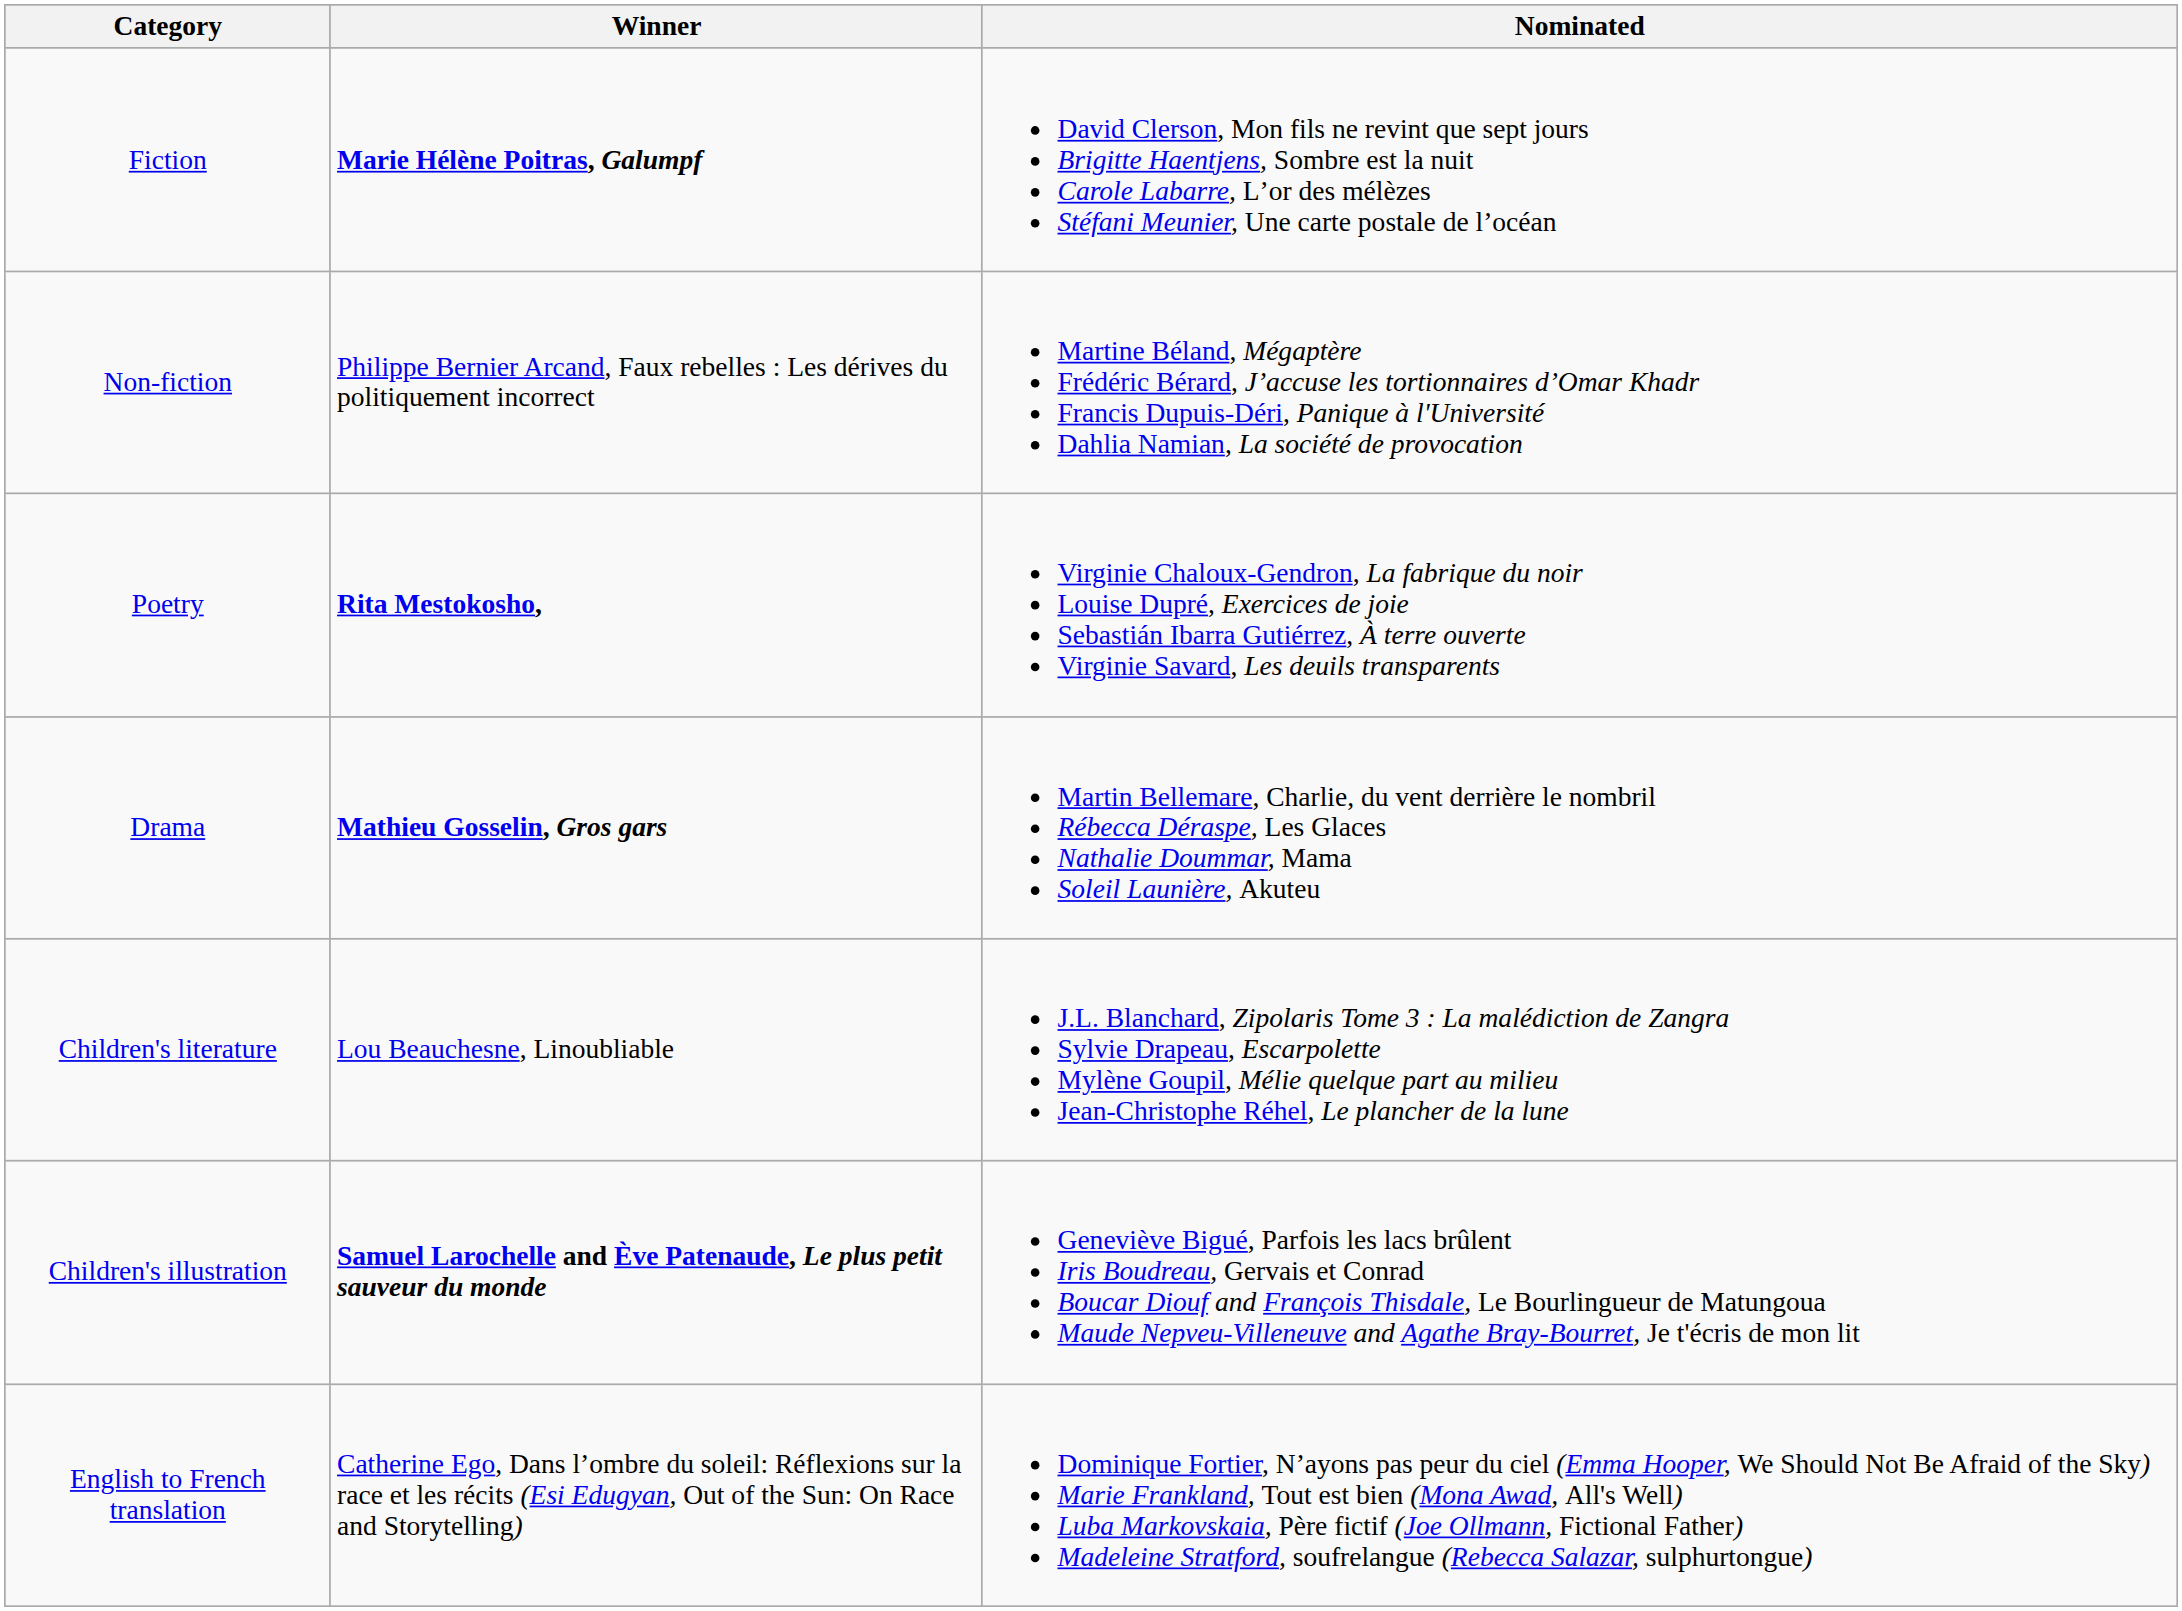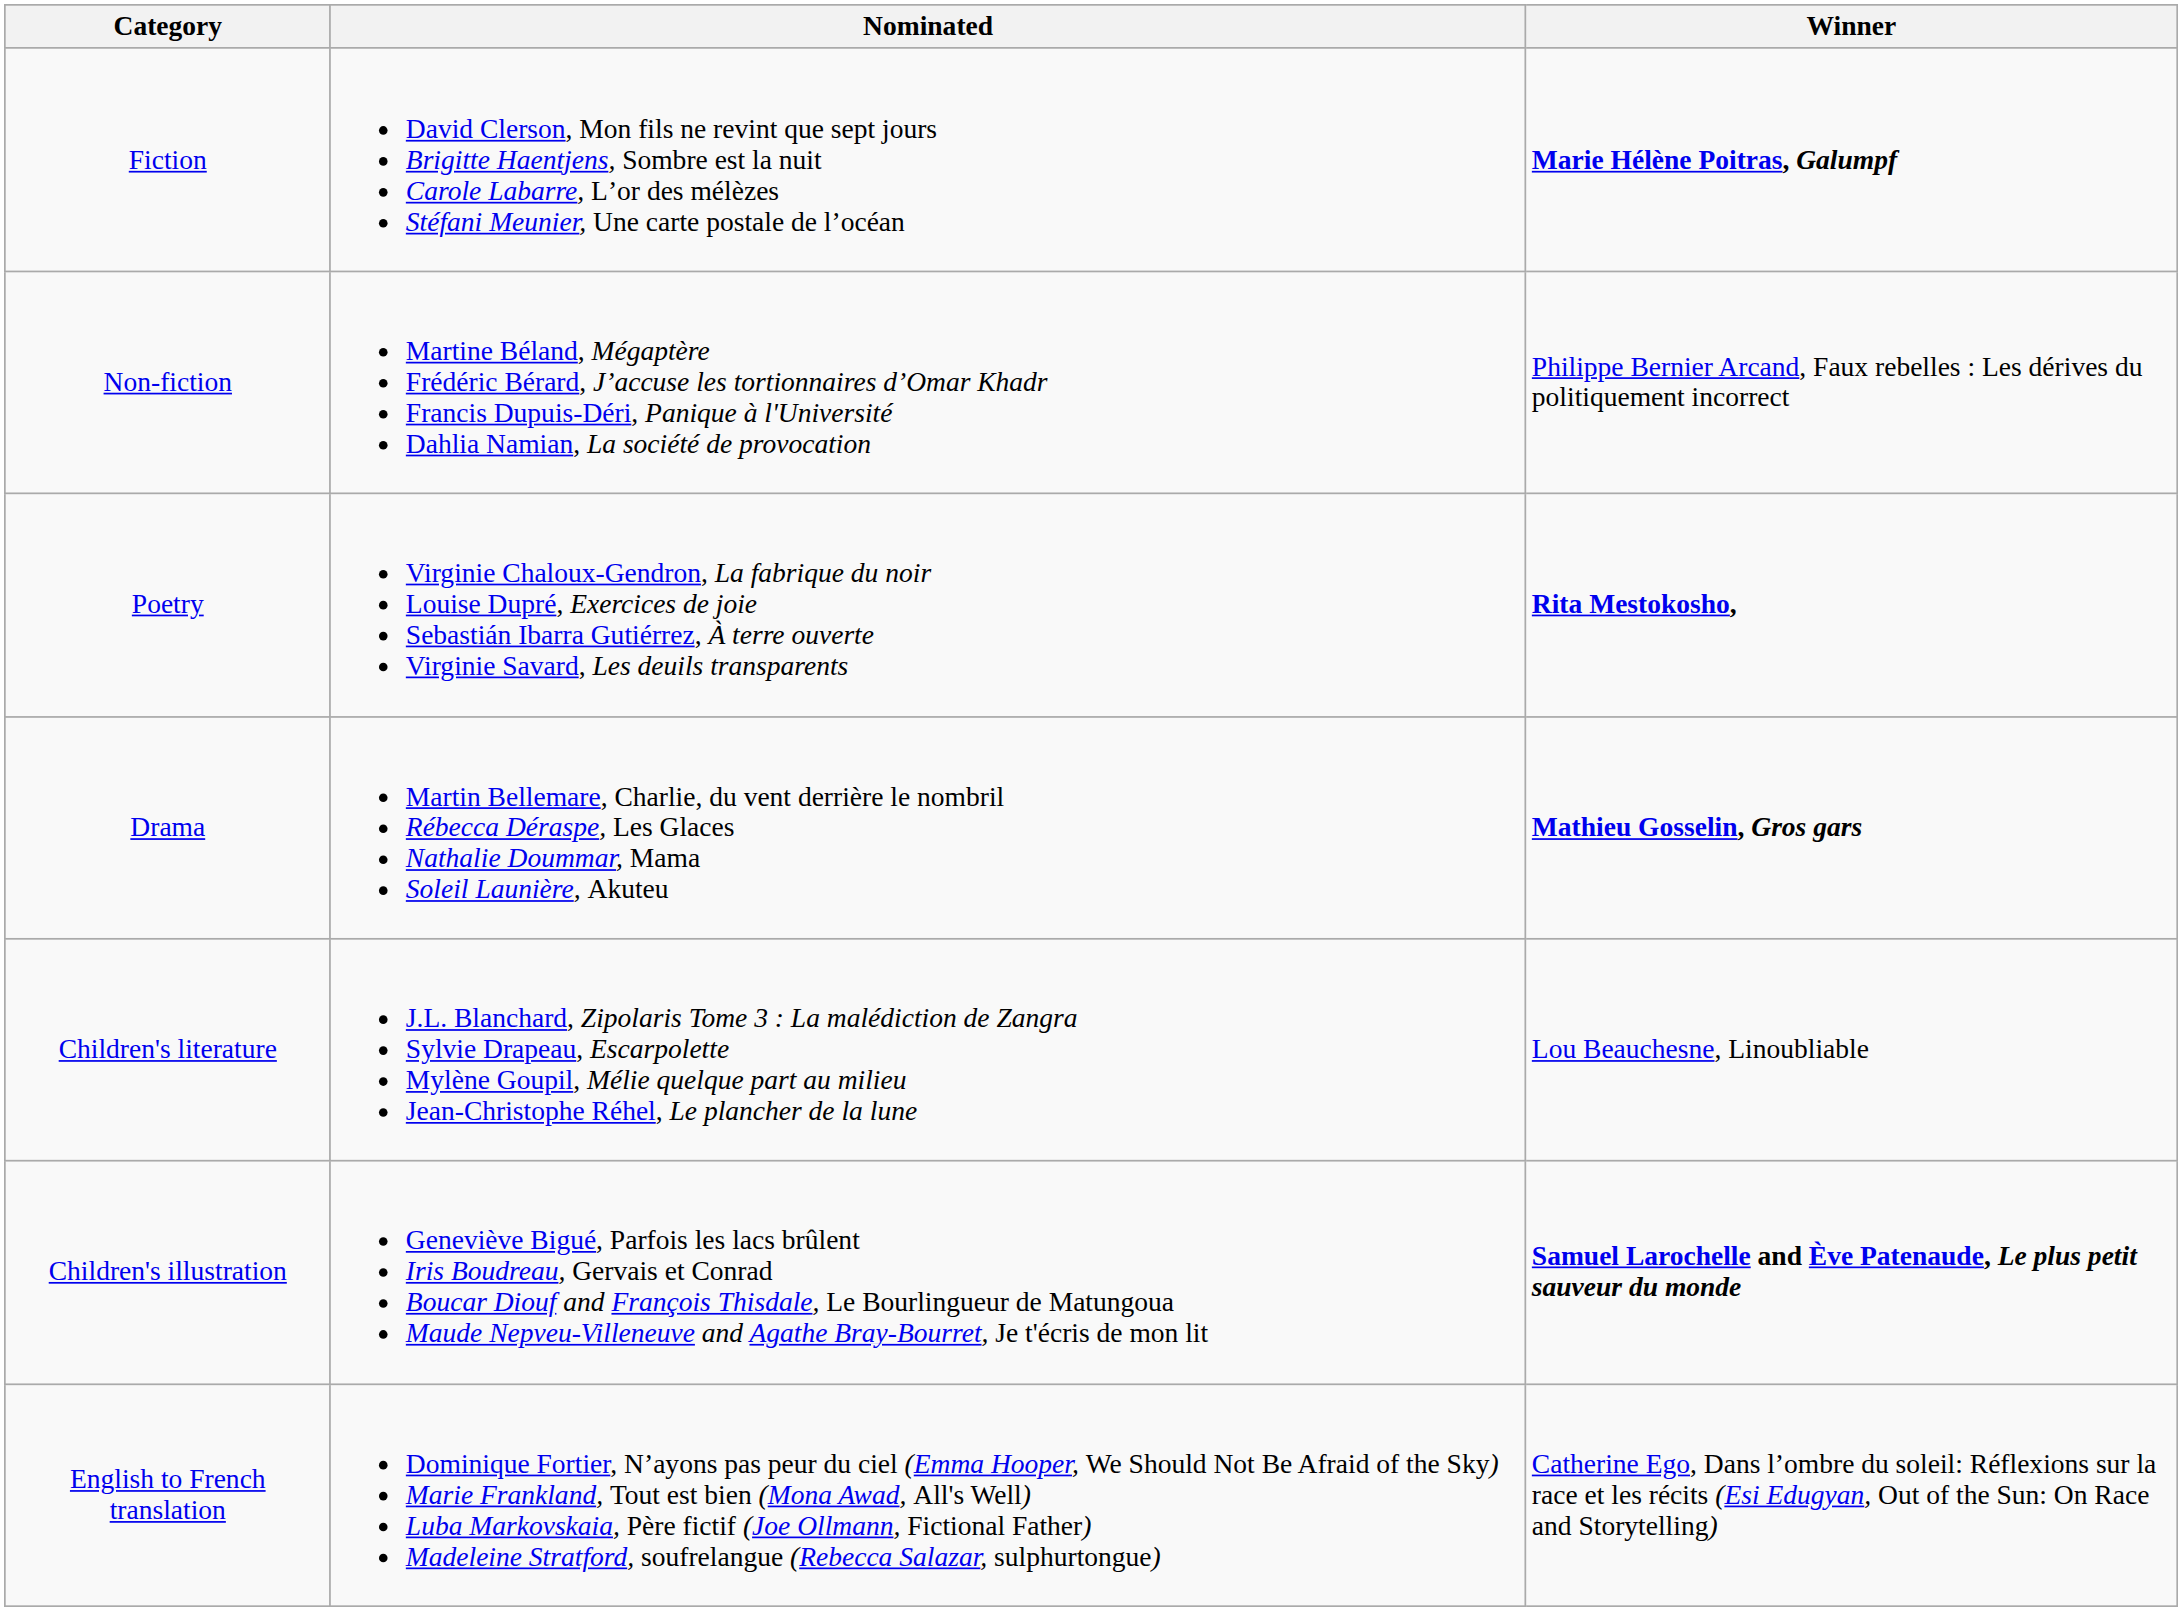columns swapped: Winner <-> Nominated
